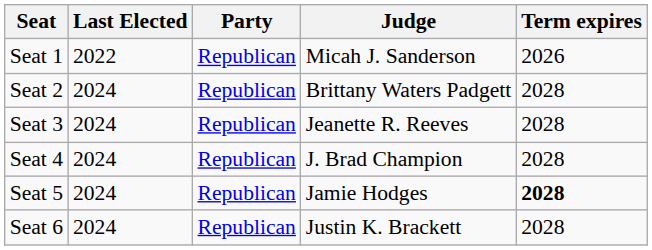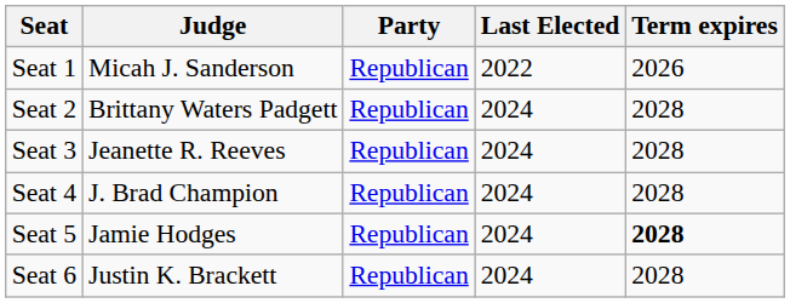columns swapped: Judge <-> Last Elected
